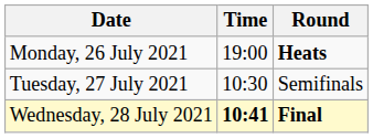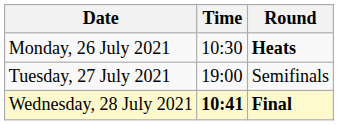Monday, 26 July 2021 | Time: 19:00 -> 10:30
Tuesday, 27 July 2021 | Time: 10:30 -> 19:00
